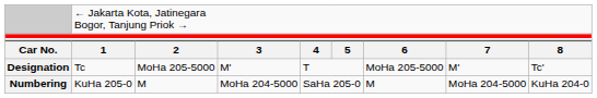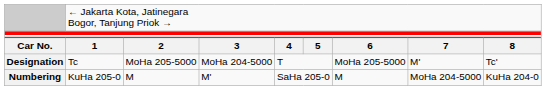Designation | column 4: M' -> MoHa 204-5000
Numbering | column 4: MoHa 204-5000 -> M'
